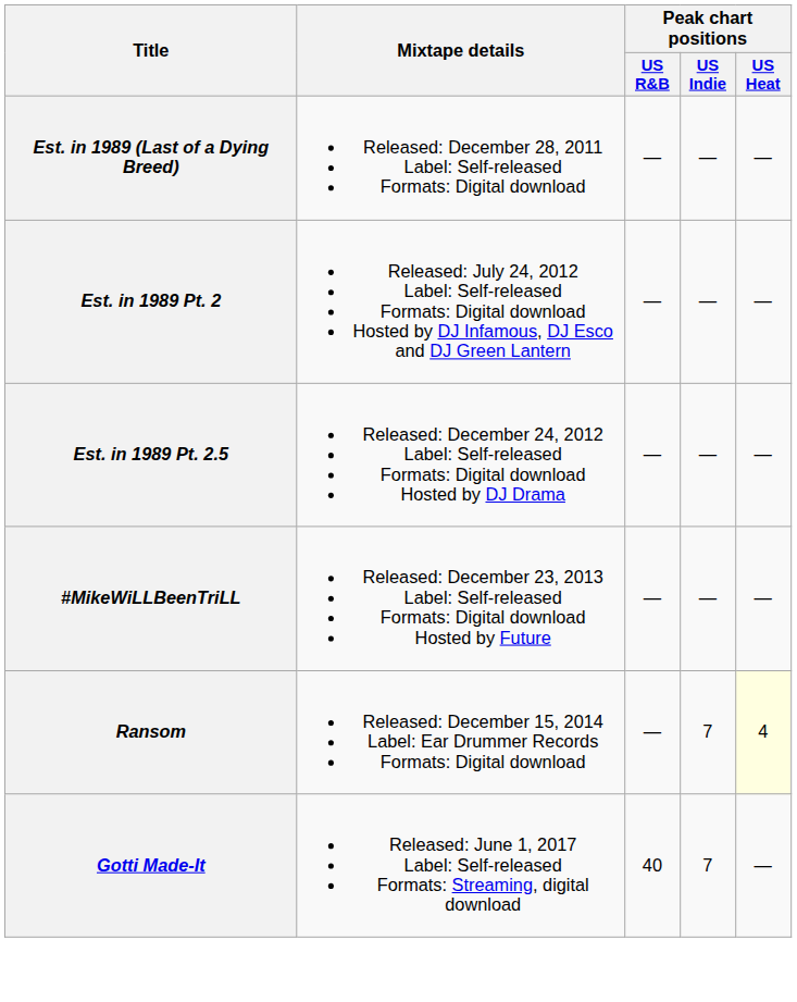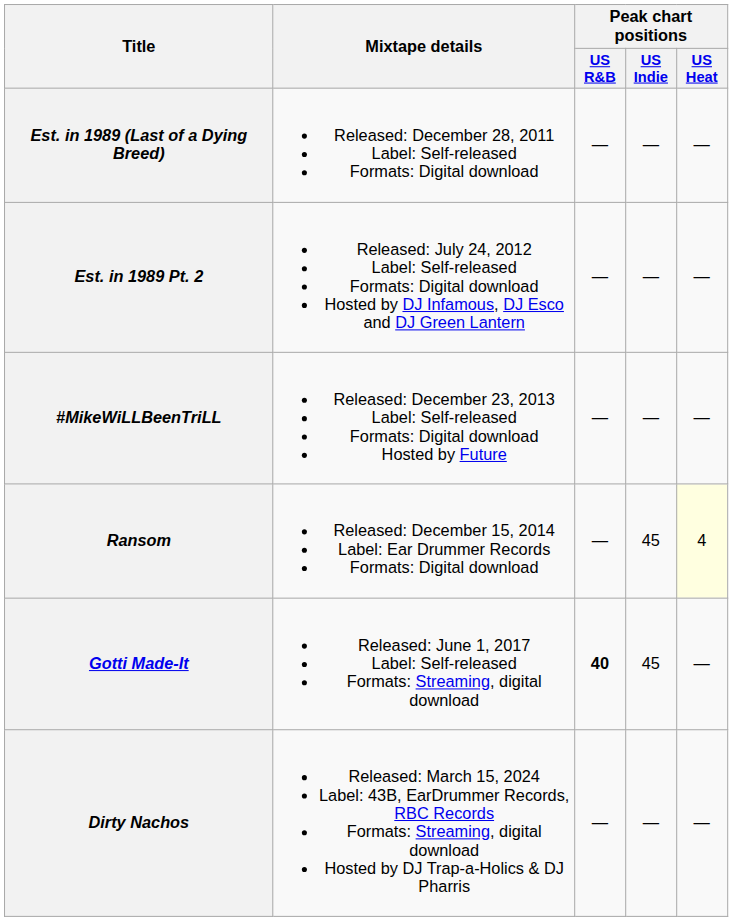- row: Est. in 1989 Pt. 2.5 | Released: December 24, 2012 Label: Self-released Formats: Digital download Hosted by DJ Drama | — | — | —
Ransom | Peak chart positions / US Indie: 7 -> 45
Gotti Made-It | Peak chart positions / US R&B: normal -> bold
Gotti Made-It | Peak chart positions / US Indie: 7 -> 45
+ row: Dirty Nachos | Released: March 15, 2024 Label: 43B, EarDrummer Records, RBC Records Formats: Streaming, digital download Hosted by DJ Trap-a-Holics & DJ Pharris | — | — | —
